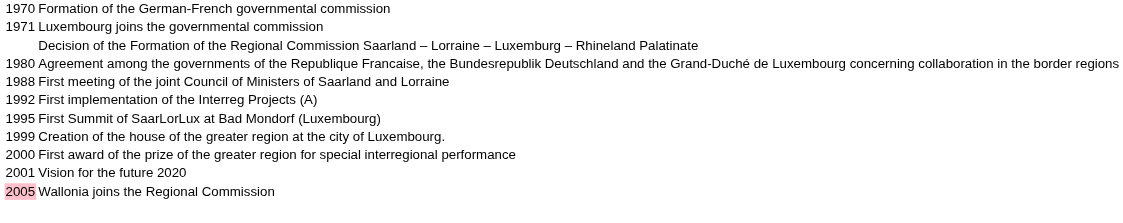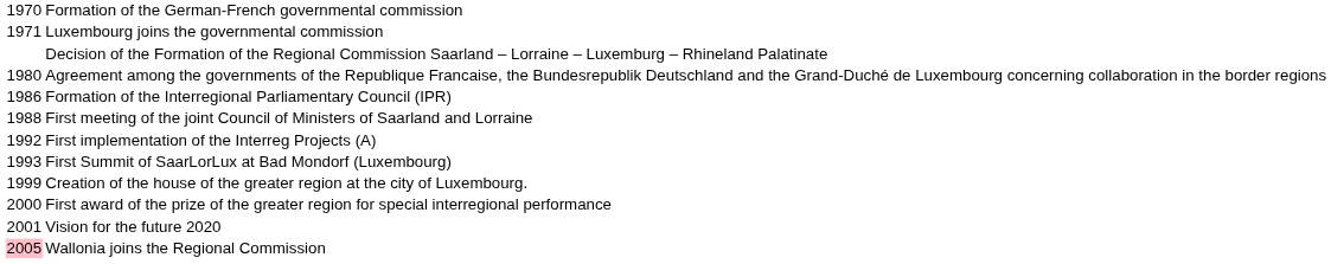+ row: 1986 | Formation of the Interregional Parliamentary Council (IPR)
First Summit of SaarLorLux at Bad Mondorf (Luxembourg) | column 1: 1995 -> 1993
